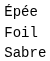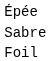rows swapped: Foil <-> Sabre
